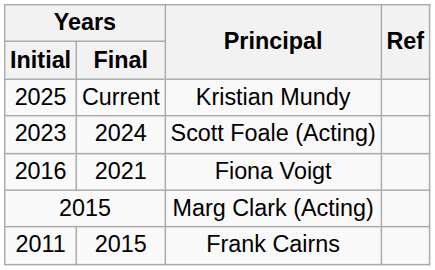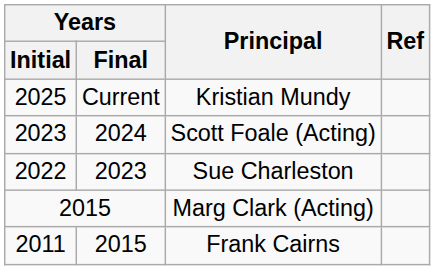+ row: 2022 | 2023 | Sue Charleston
- row: 2016 | 2021 | Fiona Voigt
